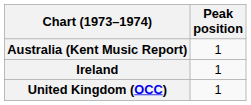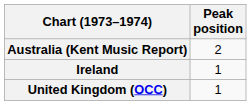Australia (Kent Music Report) | Peak position: 1 -> 2
